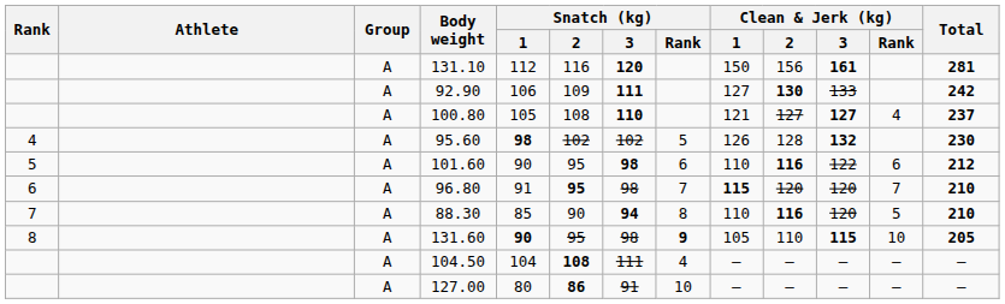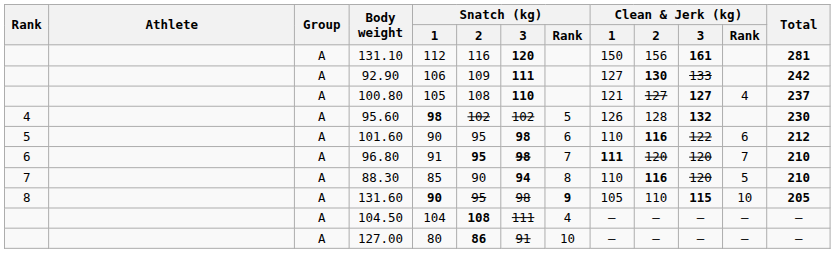96.80 | Snatch (kg) / 3: normal -> bold
96.80 | Clean & Jerk (kg) / 1: 115 -> 111
